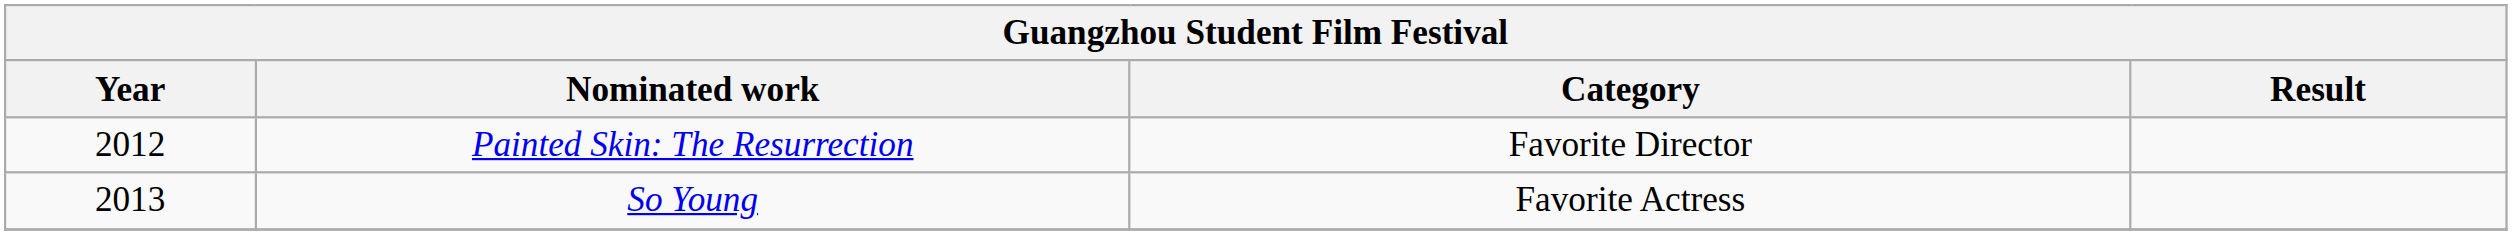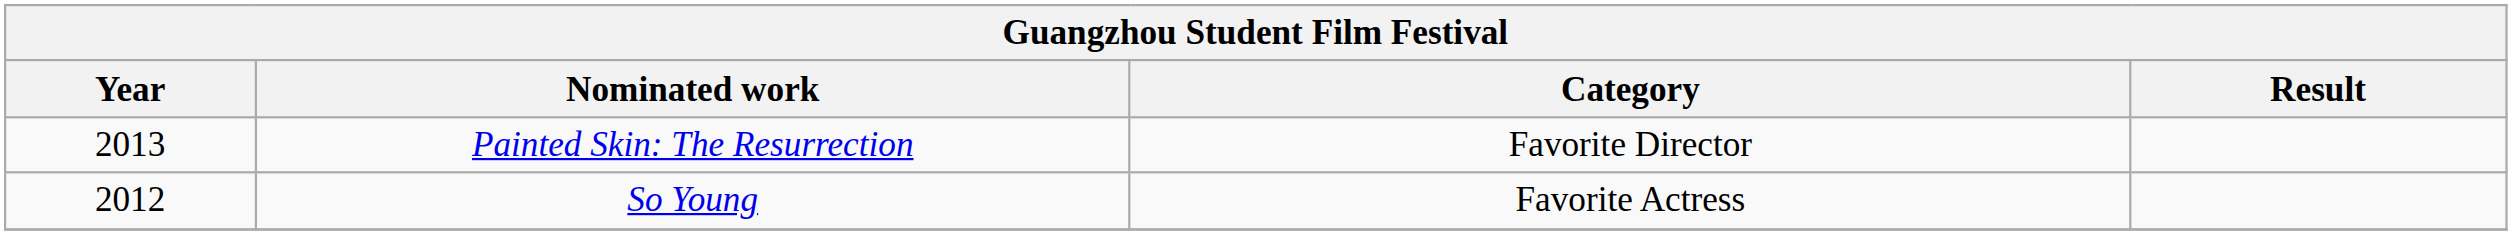Painted Skin: The Resurrection | Year: 2012 -> 2013
So Young | Year: 2013 -> 2012
